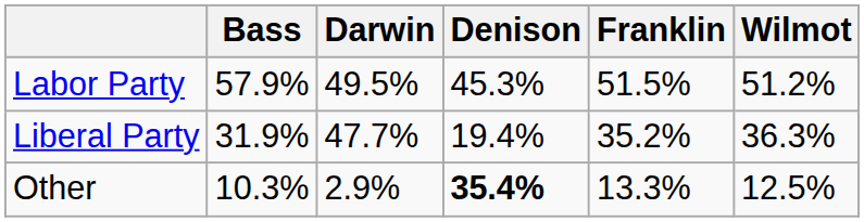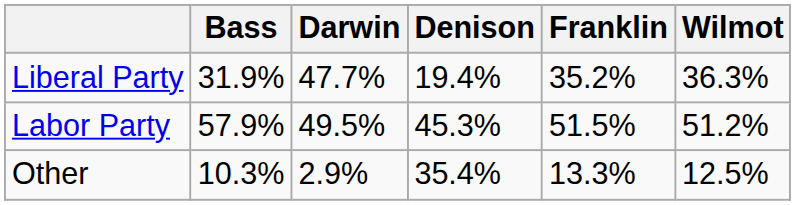rows swapped: Labor Party <-> Liberal Party
Other | Denison: bold -> normal
